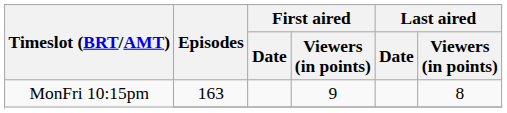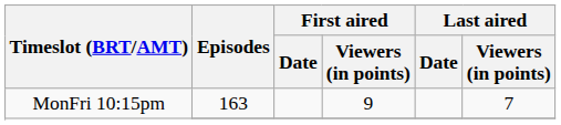MonFri 10:15pm / 163 | Last aired / Viewers (in points): 8 -> 7
